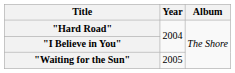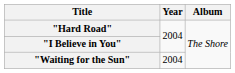"Waiting for the Sun" | Year: 2005 -> 2004
